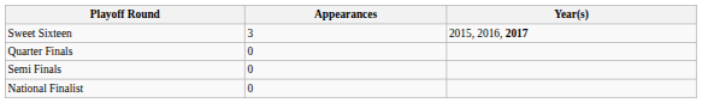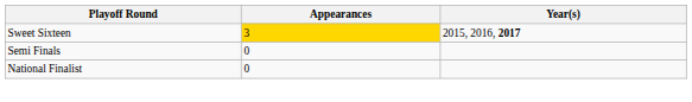Sweet Sixteen | Appearances: no background -> gold background
- row: Quarter Finals | 0
